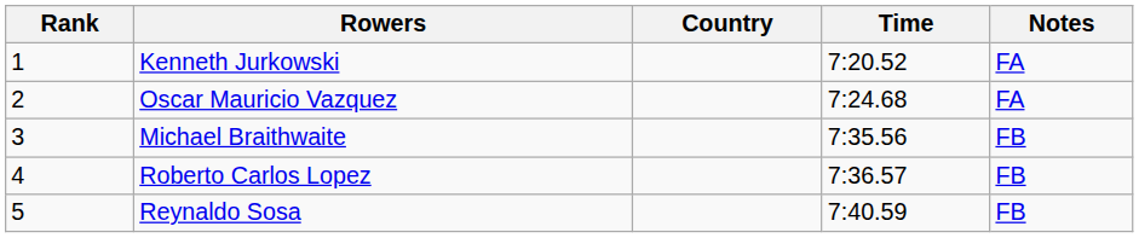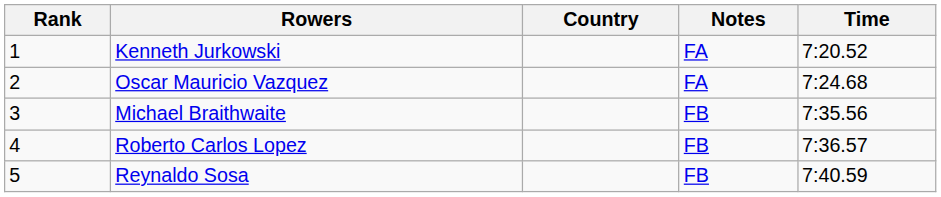columns swapped: Time <-> Notes
